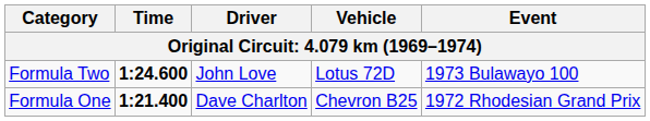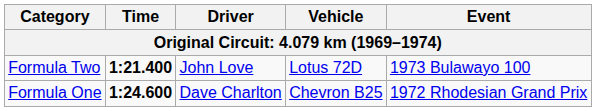Formula Two | Time: 1:24.600 -> 1:21.400
Formula One | Time: 1:21.400 -> 1:24.600
